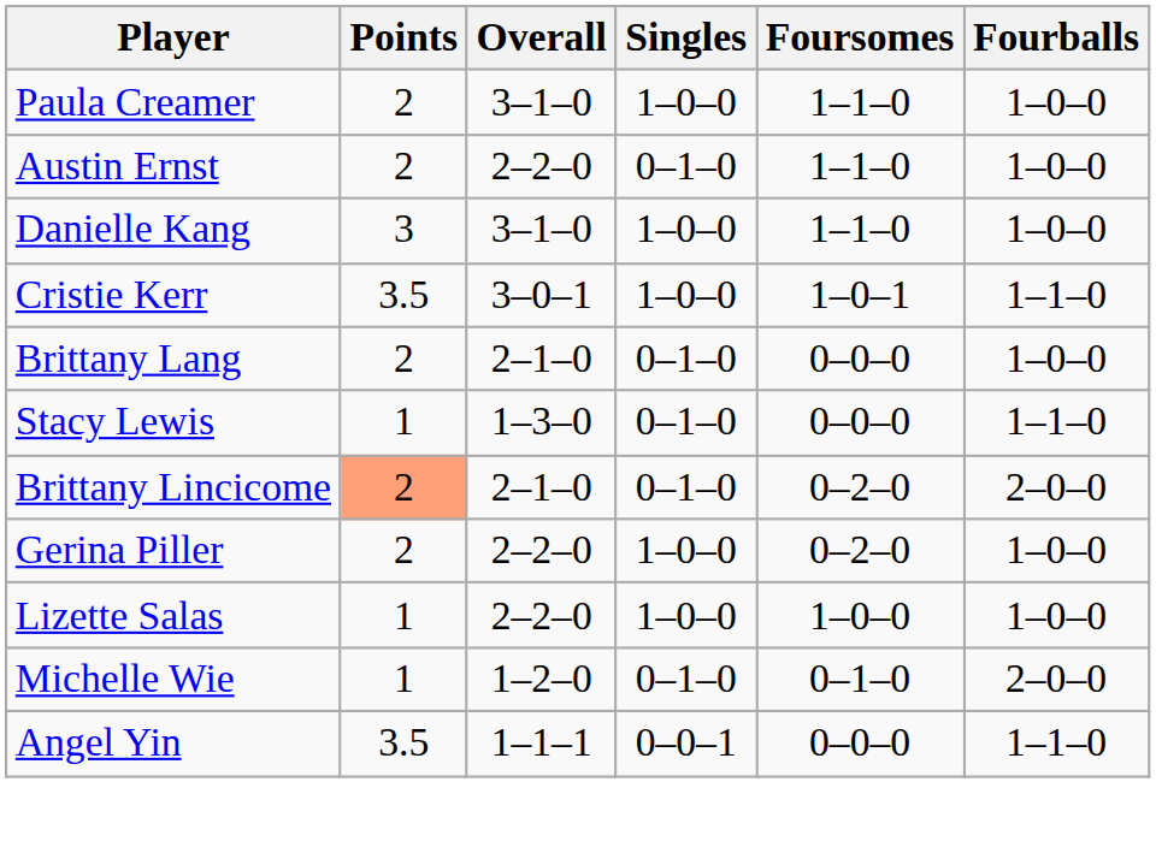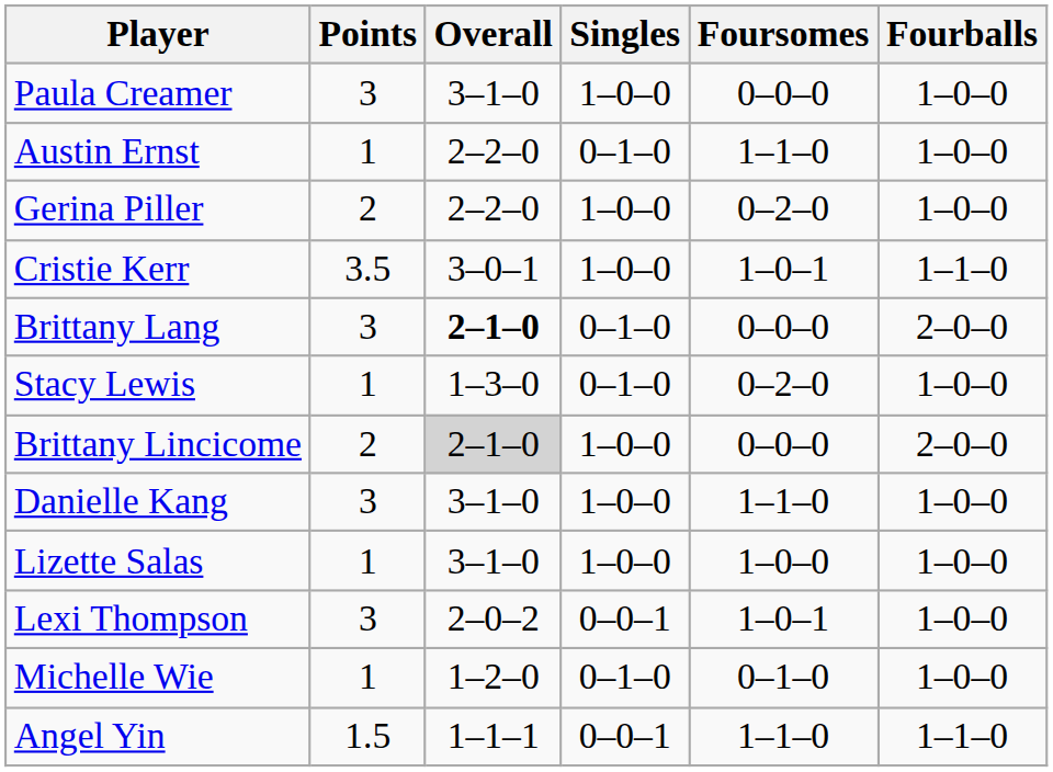Paula Creamer | Points: 2 -> 3
Paula Creamer | Foursomes: 1–1–0 -> 0–0–0
Austin Ernst | Points: 2 -> 1
rows swapped: Danielle Kang <-> Gerina Piller
Brittany Lang | Points: 2 -> 3
Brittany Lang | Overall: normal -> bold
Brittany Lang | Fourballs: 1–0–0 -> 2–0–0
Stacy Lewis | Foursomes: 0–0–0 -> 0–2–0
Stacy Lewis | Fourballs: 1–1–0 -> 1–0–0
Brittany Lincicome | Points: lightsalmon background -> no background
Brittany Lincicome | Overall: no background -> lightgrey background
Brittany Lincicome | Singles: 0–1–0 -> 1–0–0
Brittany Lincicome | Foursomes: 0–2–0 -> 0–0–0
Lizette Salas | Overall: 2–2–0 -> 3–1–0
+ row: Lexi Thompson | 3 | 2–0–2 | 0–0–1 | 1–0–1 | 1–0–0
Michelle Wie | Fourballs: 2–0–0 -> 1–0–0
Angel Yin | Points: 3.5 -> 1.5
Angel Yin | Foursomes: 0–0–0 -> 1–1–0
